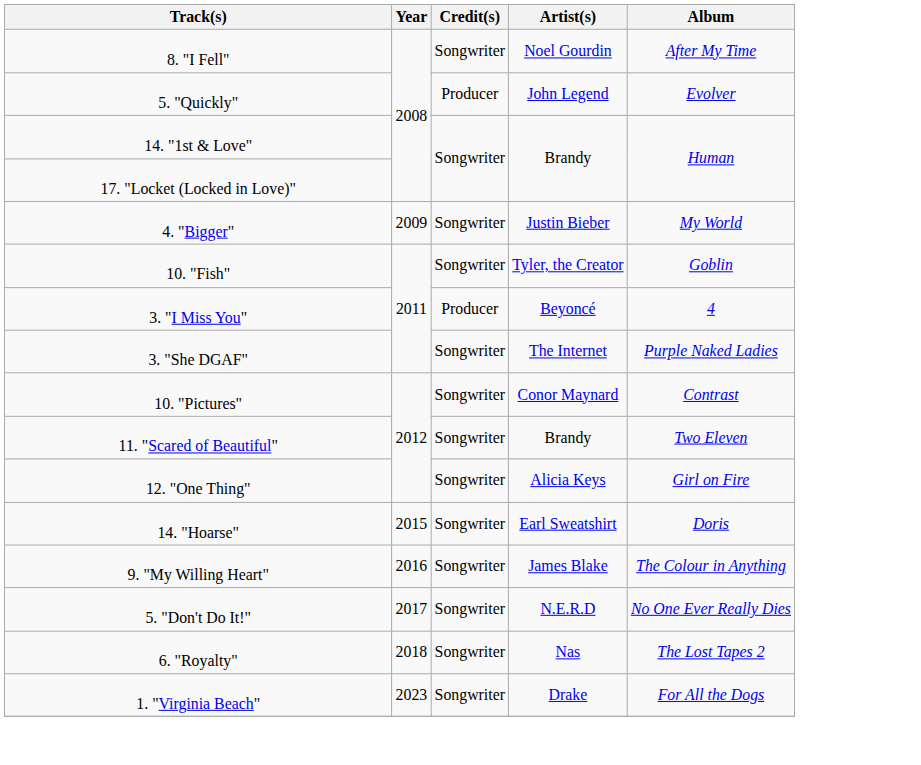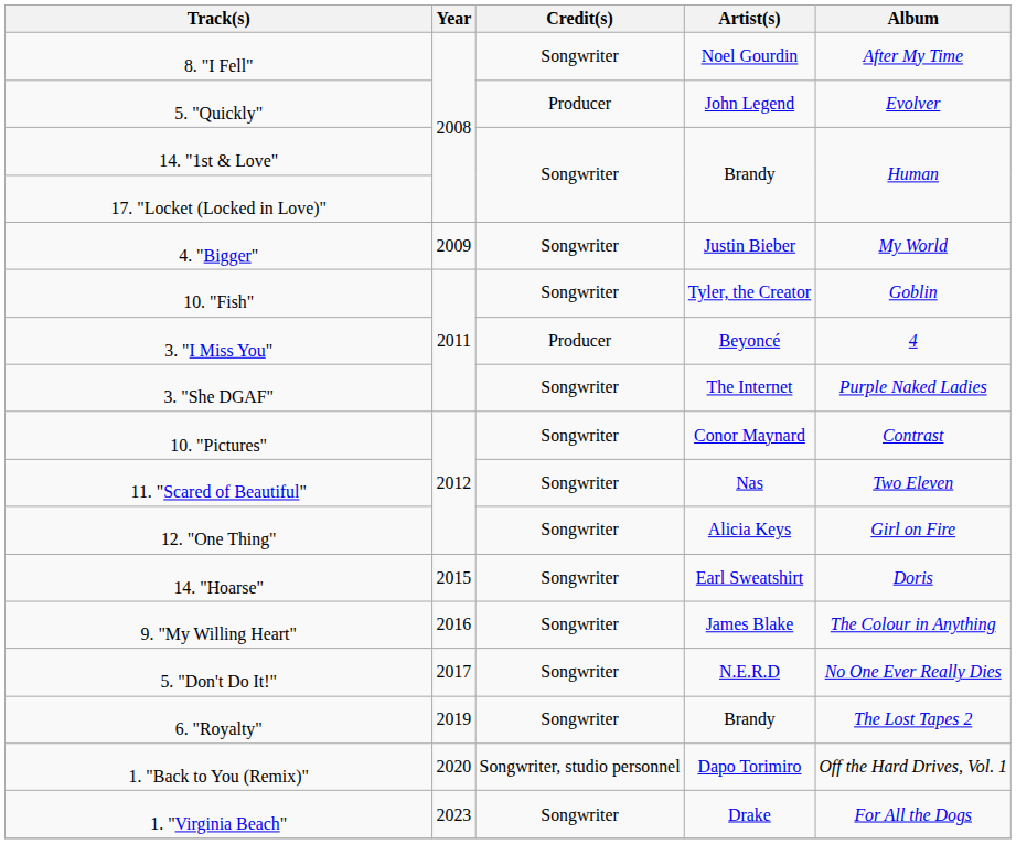11. "Scared of Beautiful" | Artist(s): Brandy -> Nas
6. "Royalty" | Year: 2018 -> 2019
6. "Royalty" | Artist(s): Nas -> Brandy
+ row: 1. "Back to You (Remix)" | 2020 | Songwriter, studio personnel | Dapo Torimiro | Off the Hard Drives, Vol. 1
